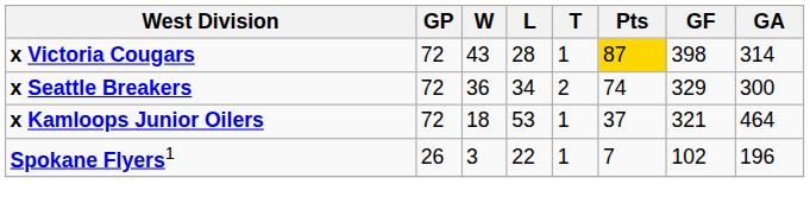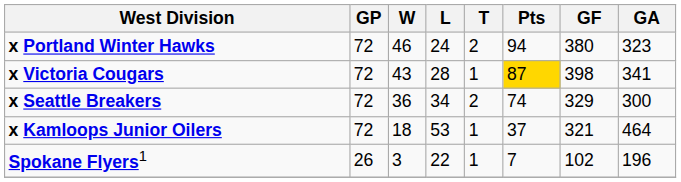+ row: x Portland Winter Hawks | 72 | 46 | 24 | 2 | 94 | 380 | 323
x Victoria Cougars | GA: 314 -> 341
